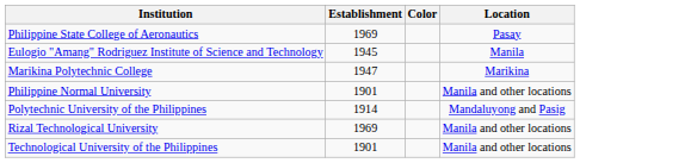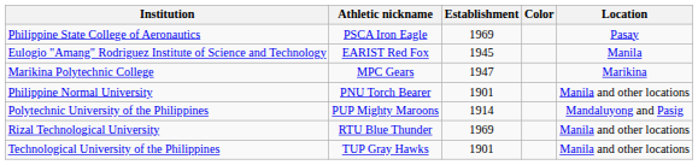+ column: Athletic nickname | PSCA Iron Eagle | EARIST Red Fox | MPC Gears | PNU Torch Bearer | PUP Mighty Maroons | RTU Blue Thunder | TUP Gray Hawks
